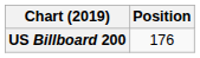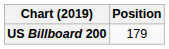US Billboard 200 | Position: 176 -> 179
